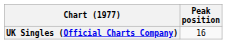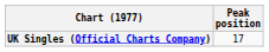UK Singles (Official Charts Company) | Peak position: 16 -> 17
